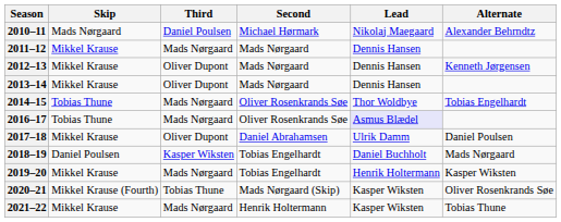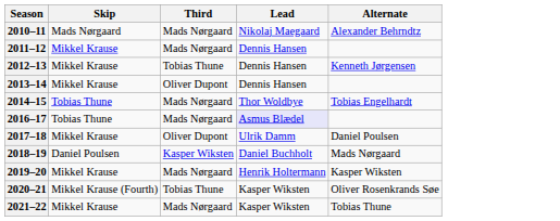- column: Second | Michael Hørmark | Mads Nørgaard | Mads Nørgaard | Mads Nørgaard | Oliver Rosenkrands Søe | Oliver Rosenkrands Søe | Daniel Abrahamsen | Tobias Engelhardt | Tobias Engelhardt | Mads Nørgaard (Skip) | Henrik Holtermann
2010–11 | Third: Daniel Poulsen -> Mads Nørgaard
2012–13 | Third: Oliver Dupont -> Tobias Thune
